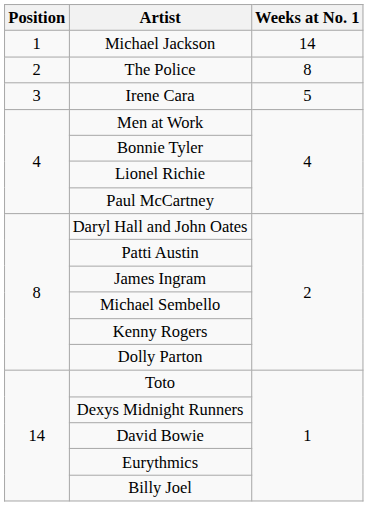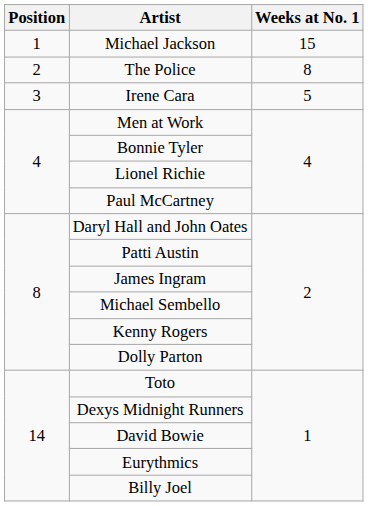Michael Jackson | Weeks at No. 1: 14 -> 15
